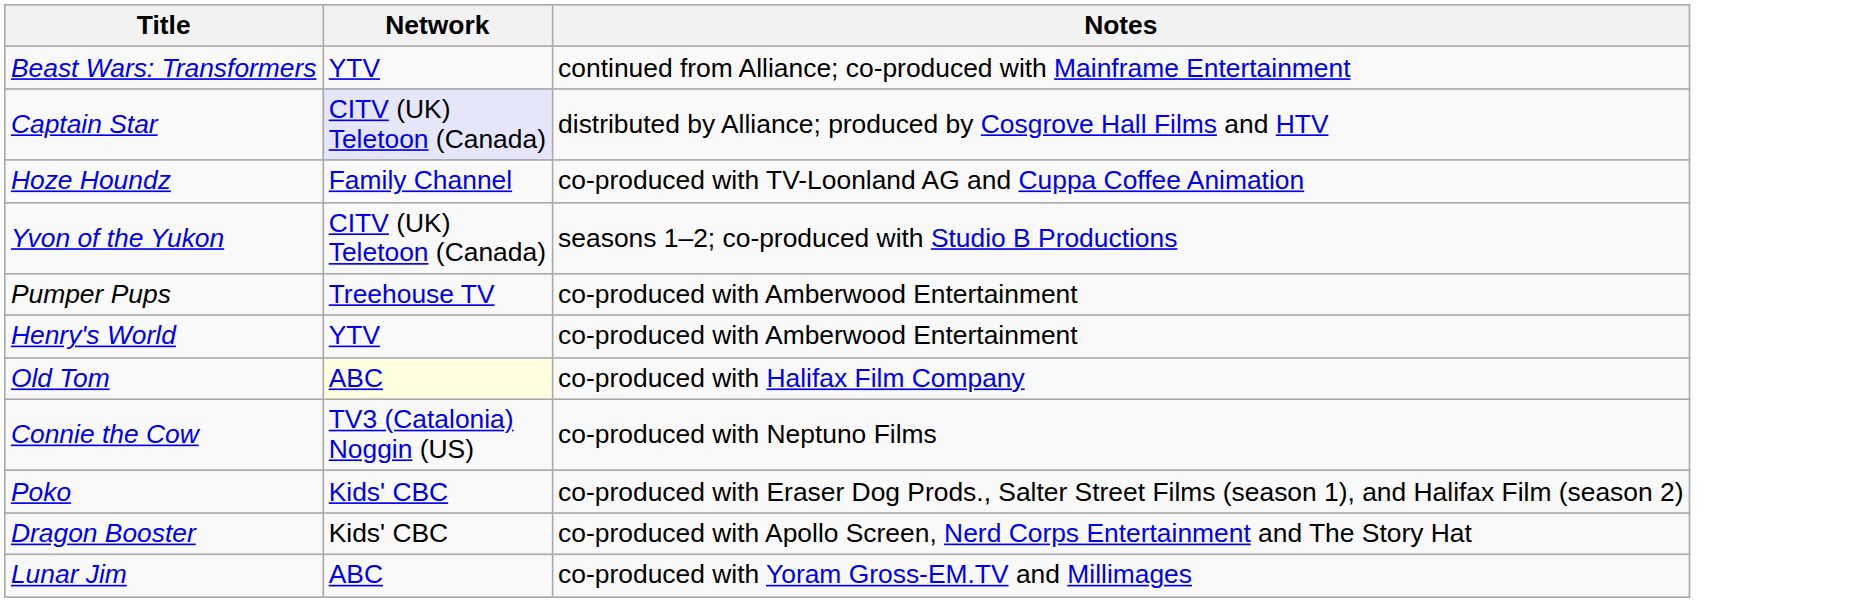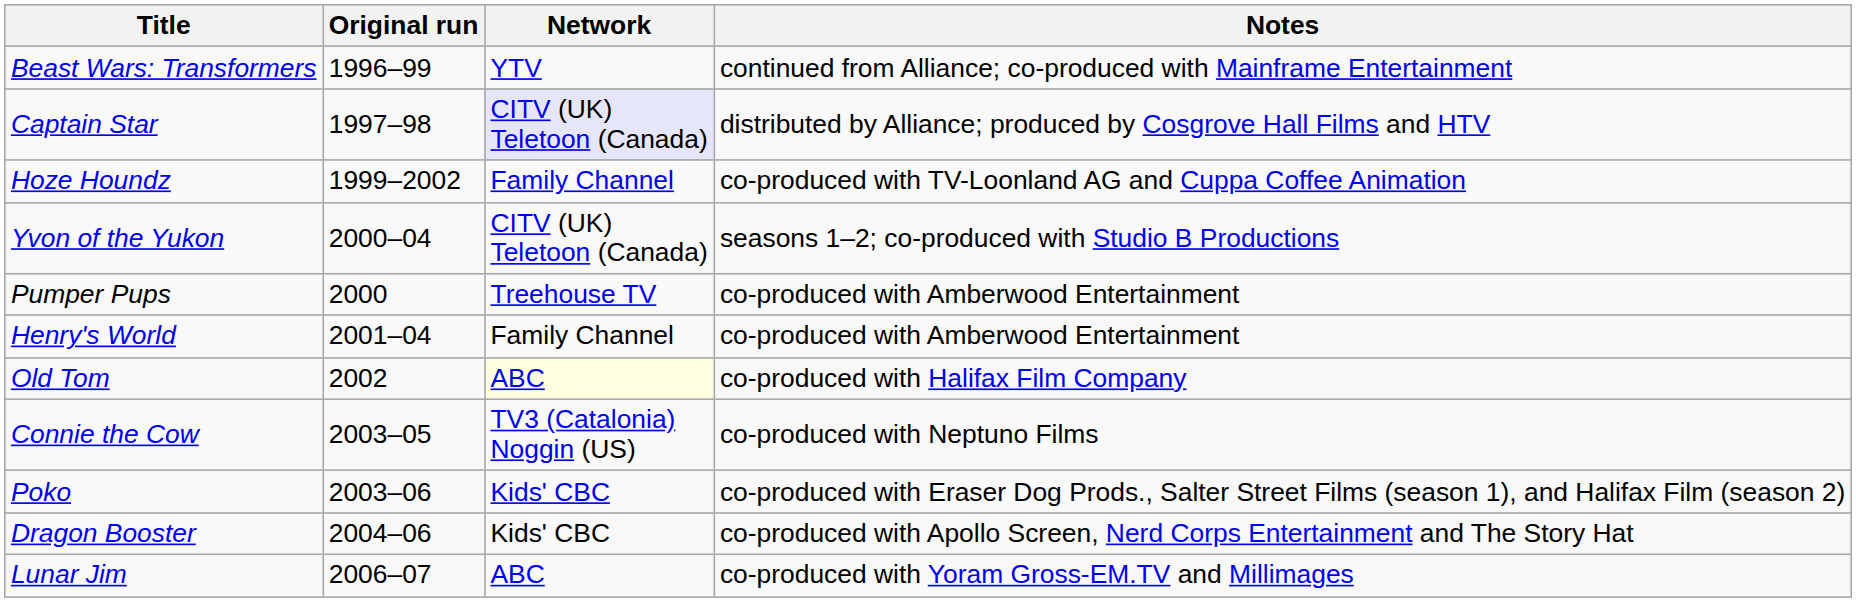+ column: Original run | 1996–99 | 1997–98 | 1999–2002 | 2000–04 | 2000 | 2001–04 | 2002 | 2003–05 | 2003–06 | 2004–06 | 2006–07
Henry's World | Network: YTV -> Family Channel
